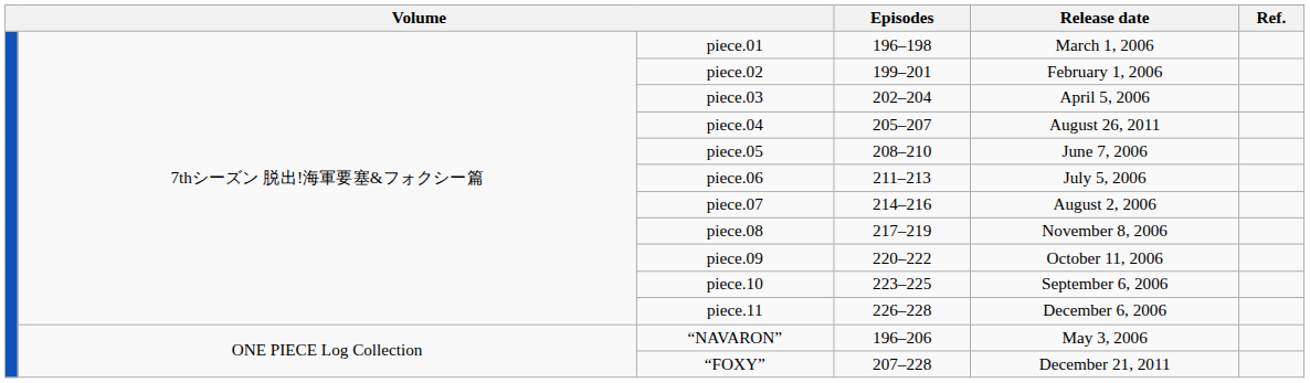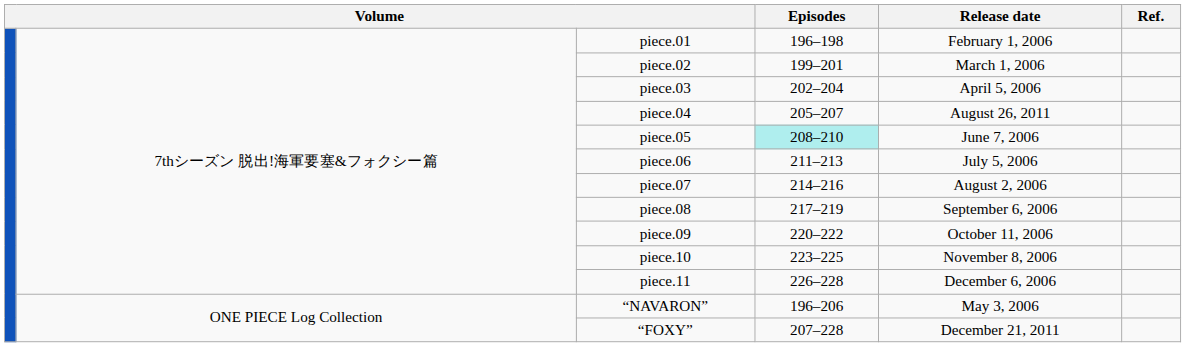piece.01 | Release date: March 1, 2006 -> February 1, 2006
piece.02 | Release date: February 1, 2006 -> March 1, 2006
piece.05 | Episodes: no background -> paleturquoise background
piece.08 | Release date: November 8, 2006 -> September 6, 2006
piece.10 | Release date: September 6, 2006 -> November 8, 2006
